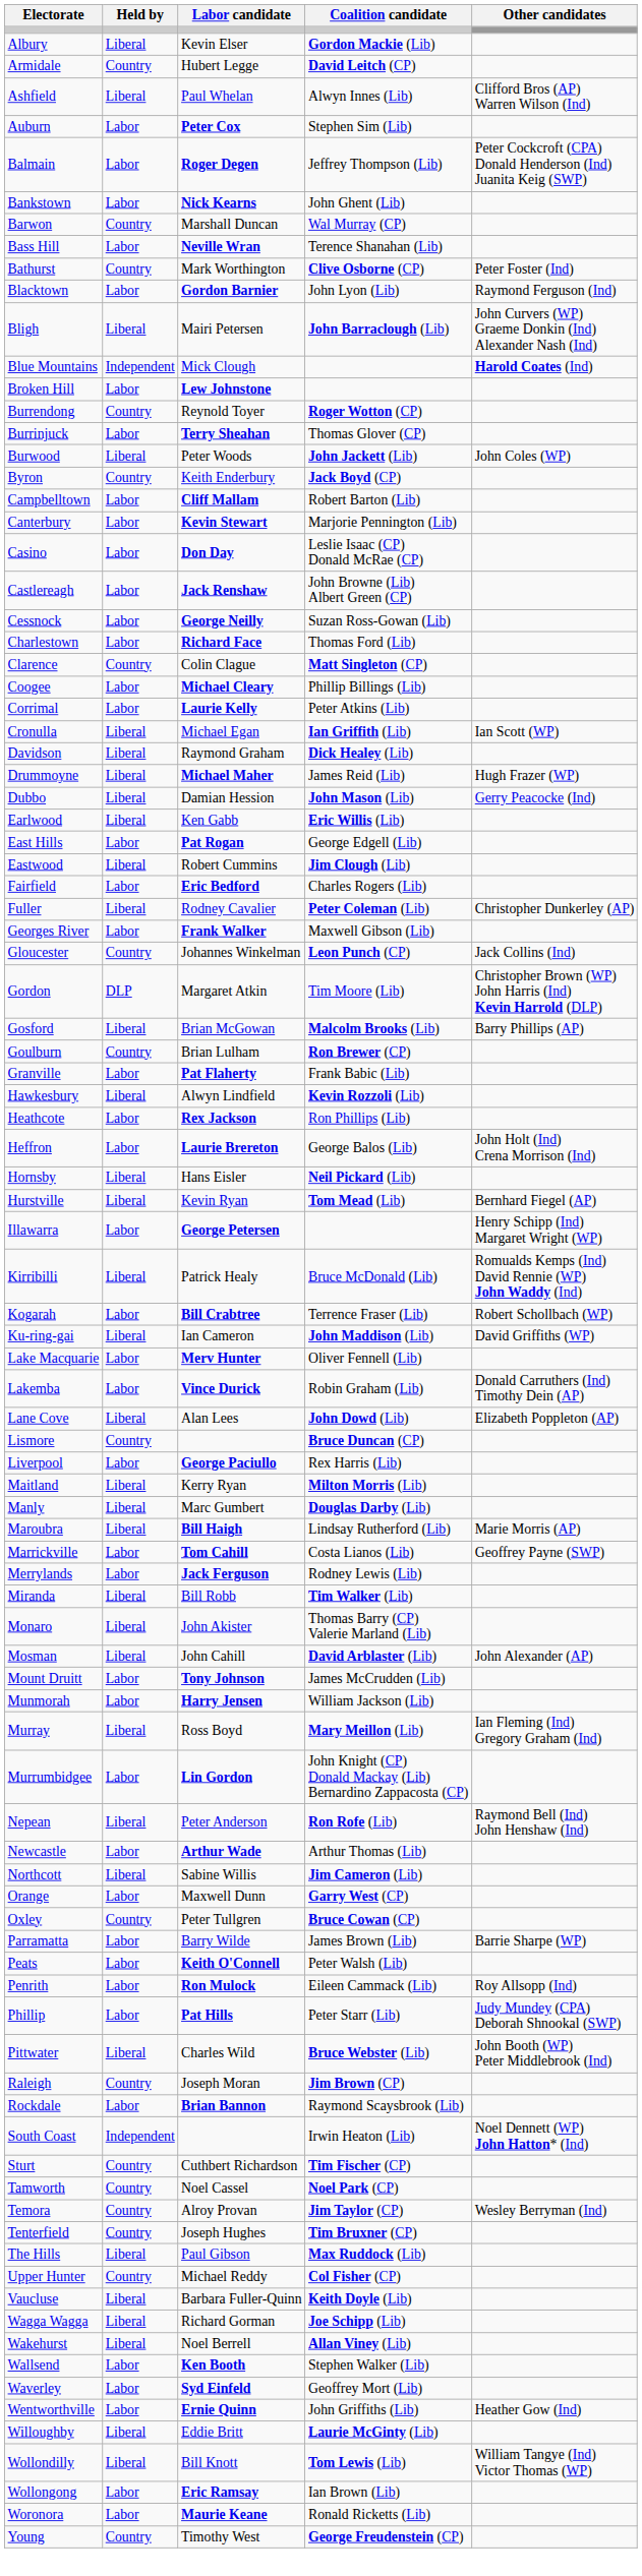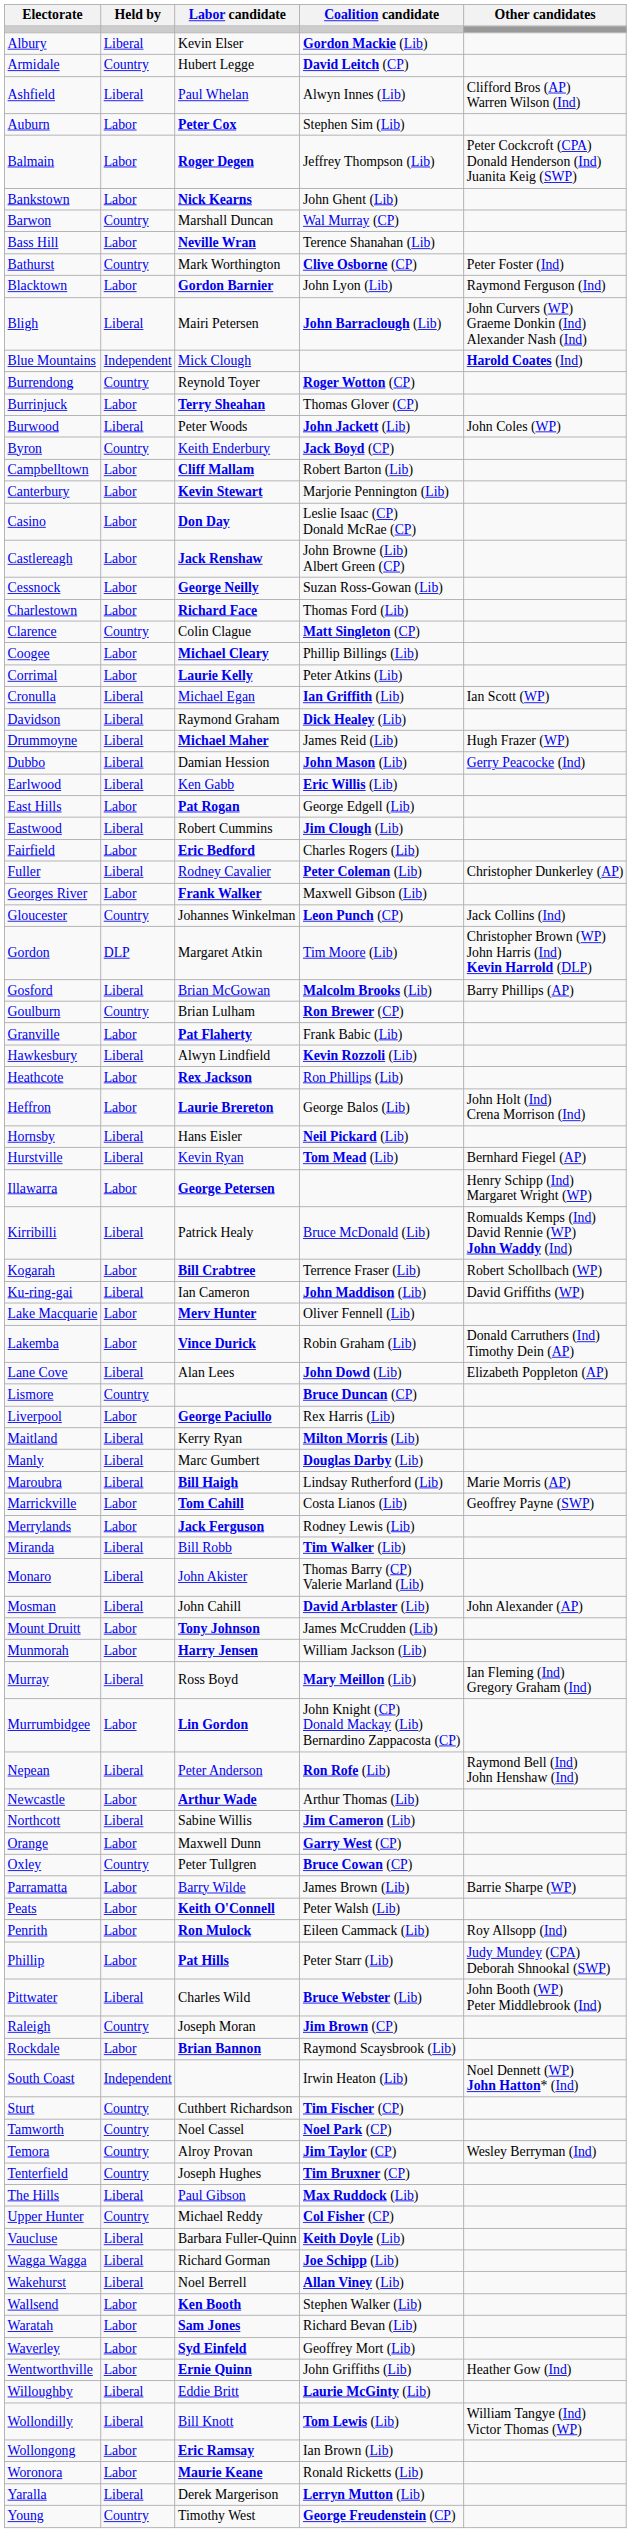- row: Broken Hill | Labor | Lew Johnstone
+ row: Waratah | Labor | Sam Jones | Richard Bevan (Lib)
+ row: Yaralla | Liberal | Derek Margerison | Lerryn Mutton (Lib)
